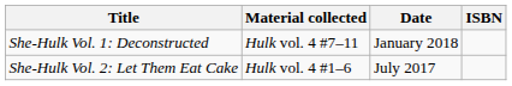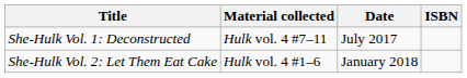She-Hulk Vol. 1: Deconstructed | Date: January 2018 -> July 2017
She-Hulk Vol. 2: Let Them Eat Cake | Date: July 2017 -> January 2018
